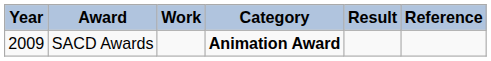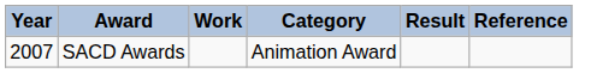SACD Awards | Year: 2009 -> 2007
SACD Awards | Category: bold -> normal
